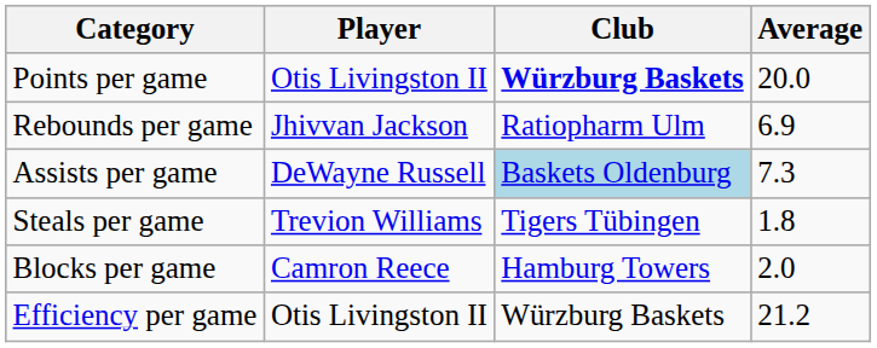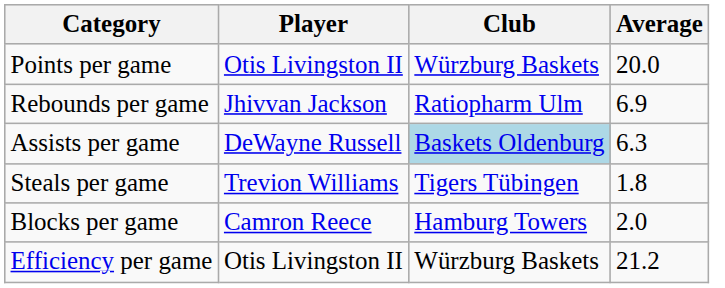Points per game | Club: bold -> normal
Assists per game | Average: 7.3 -> 6.3
